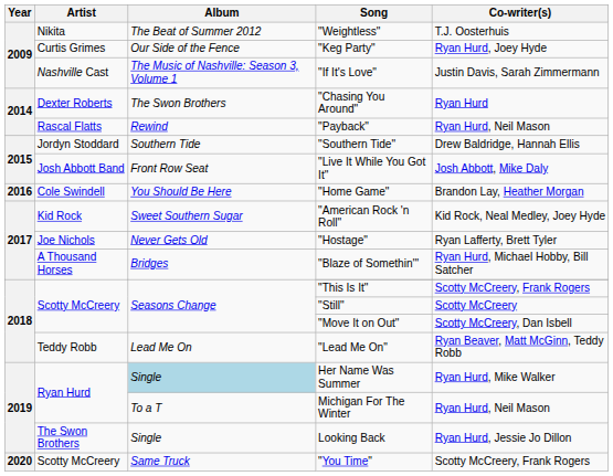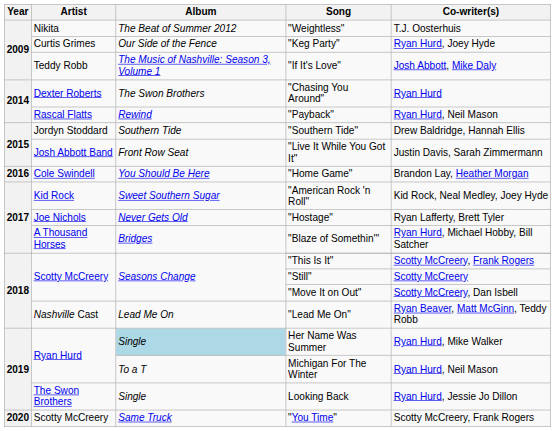"If It's Love" | Artist: Nashville Cast -> Teddy Robb
"If It's Love" | Co-writer(s): Justin Davis, Sarah Zimmermann -> Josh Abbott, Mike Daly
"Live It While You Got It" | Co-writer(s): Josh Abbott, Mike Daly -> Justin Davis, Sarah Zimmermann
"Lead Me On" | Artist: Teddy Robb -> Nashville Cast
